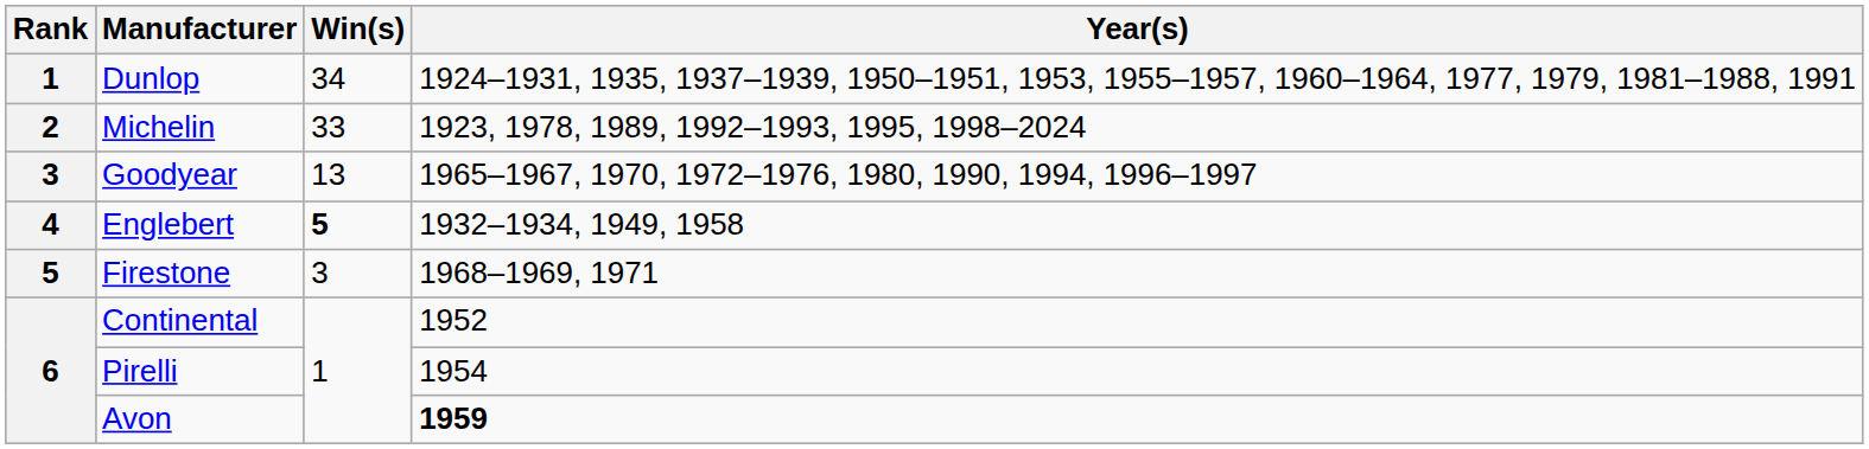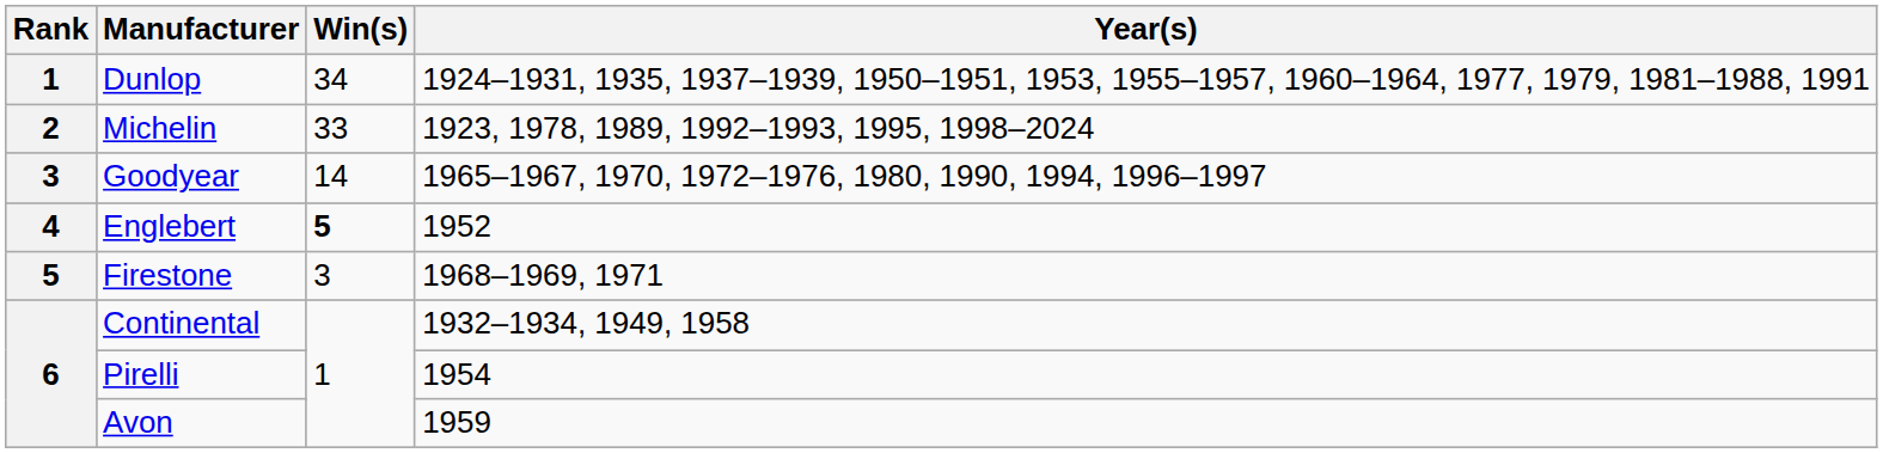Goodyear | Win(s): 13 -> 14
Englebert | Year(s): 1932–1934, 1949, 1958 -> 1952
Continental | Year(s): 1952 -> 1932–1934, 1949, 1958
Avon | Year(s): bold -> normal
